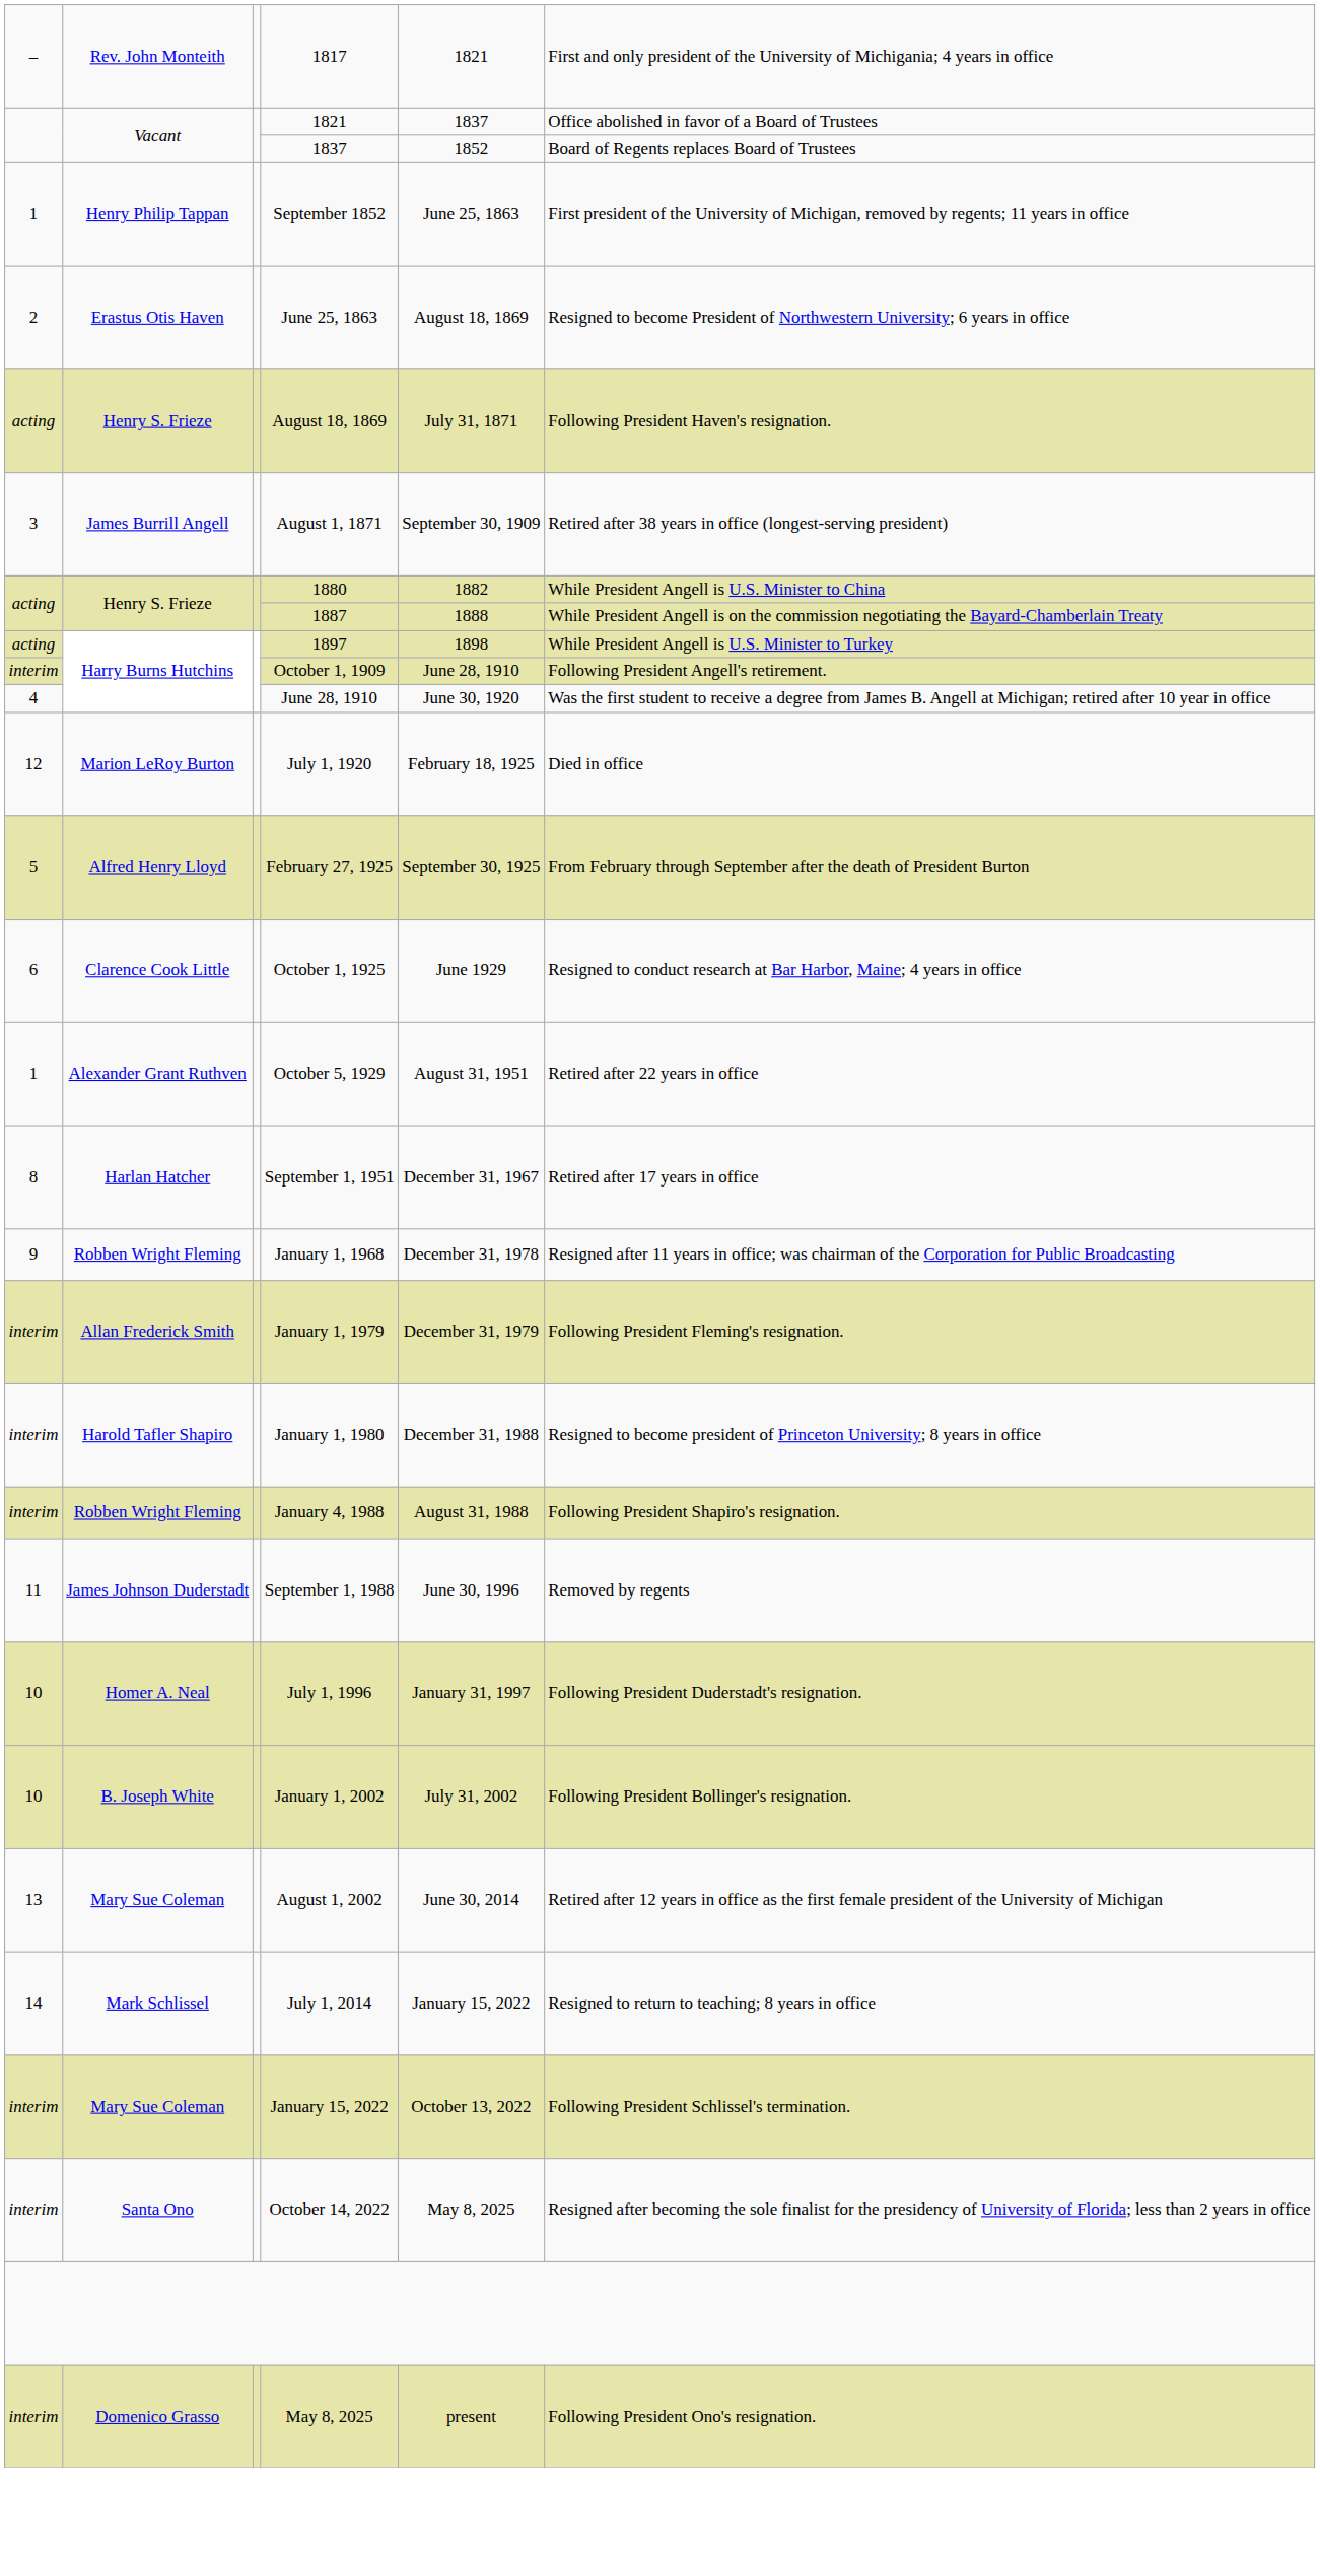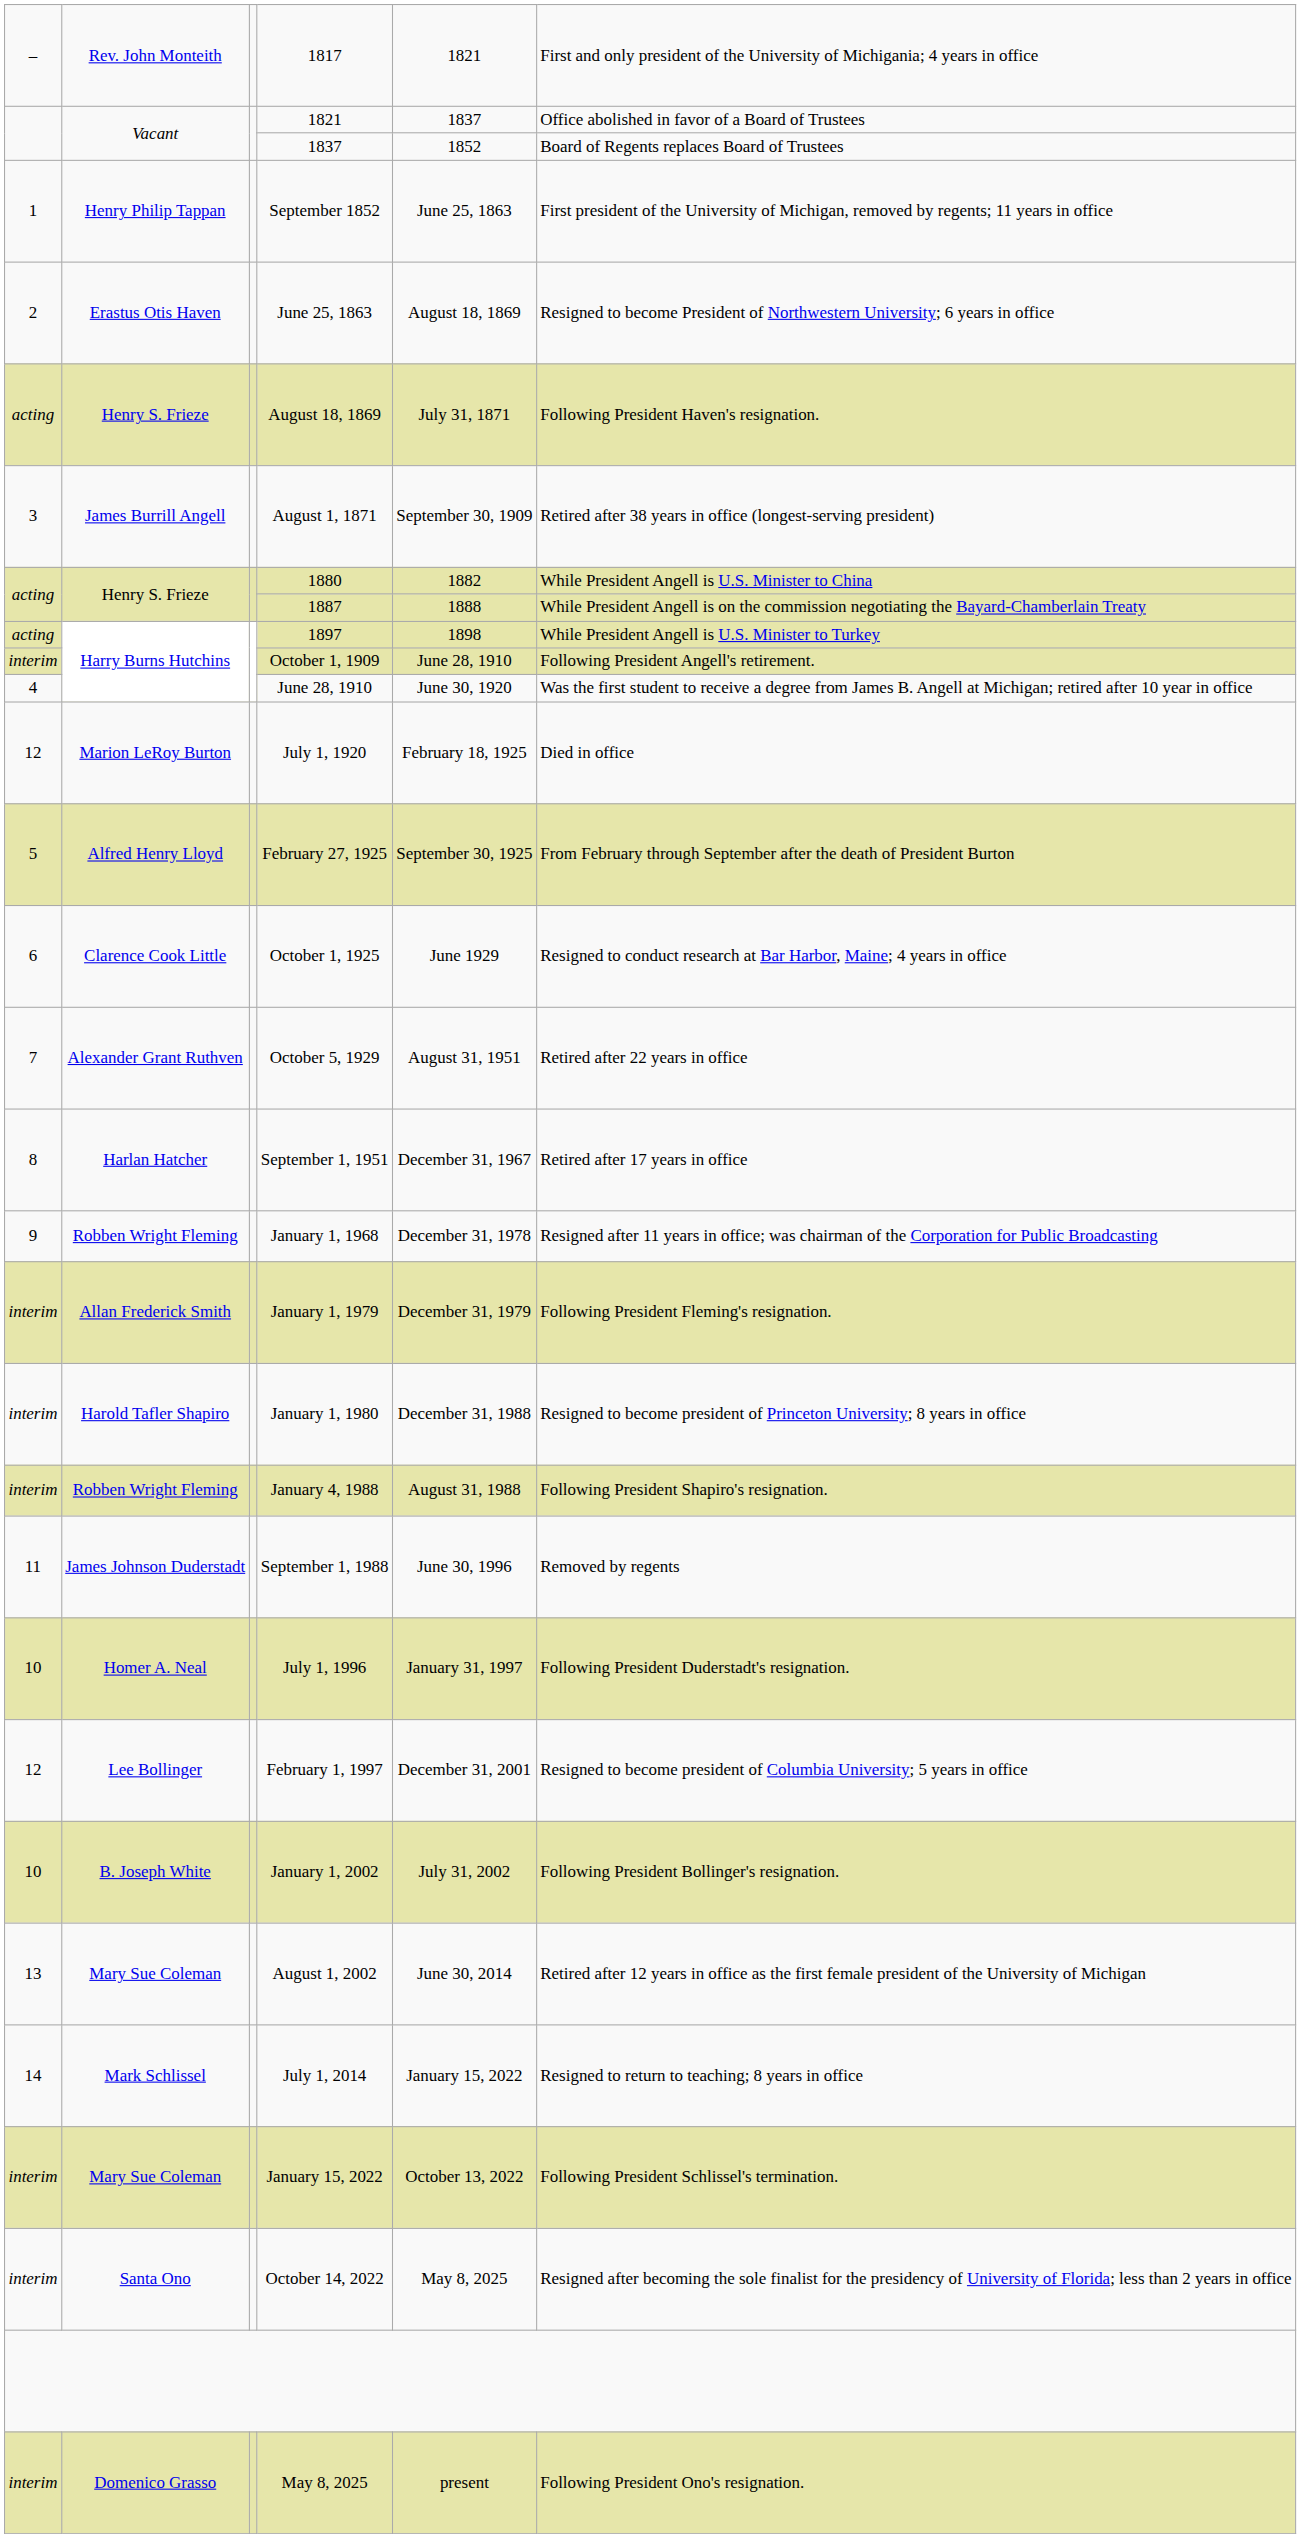October 5, 1929 | column 1: 1 -> 7
+ row: 12 | Lee Bollinger | February 1, 1997 | December 31, 2001 | Resigned to become president of Columbia University; 5 years in office
